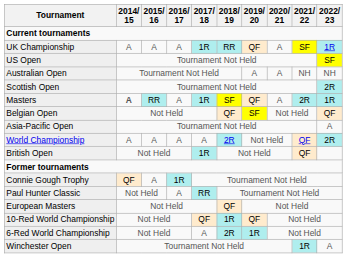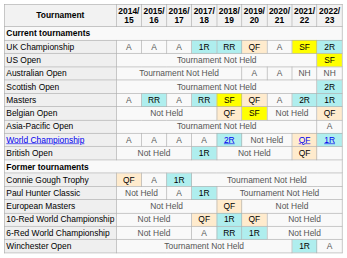UK Championship | 2022/ 23: 1R -> 2R
Masters | 2014/ 15: bold -> normal
Masters | 2017/ 18: 1R -> RR
World Championship | 2022/ 23: 2R -> 1R
Paul Hunter Classic | 2017/ 18: RR -> 1R
6-Red World Championship | 2018/ 19: 2R -> RR
